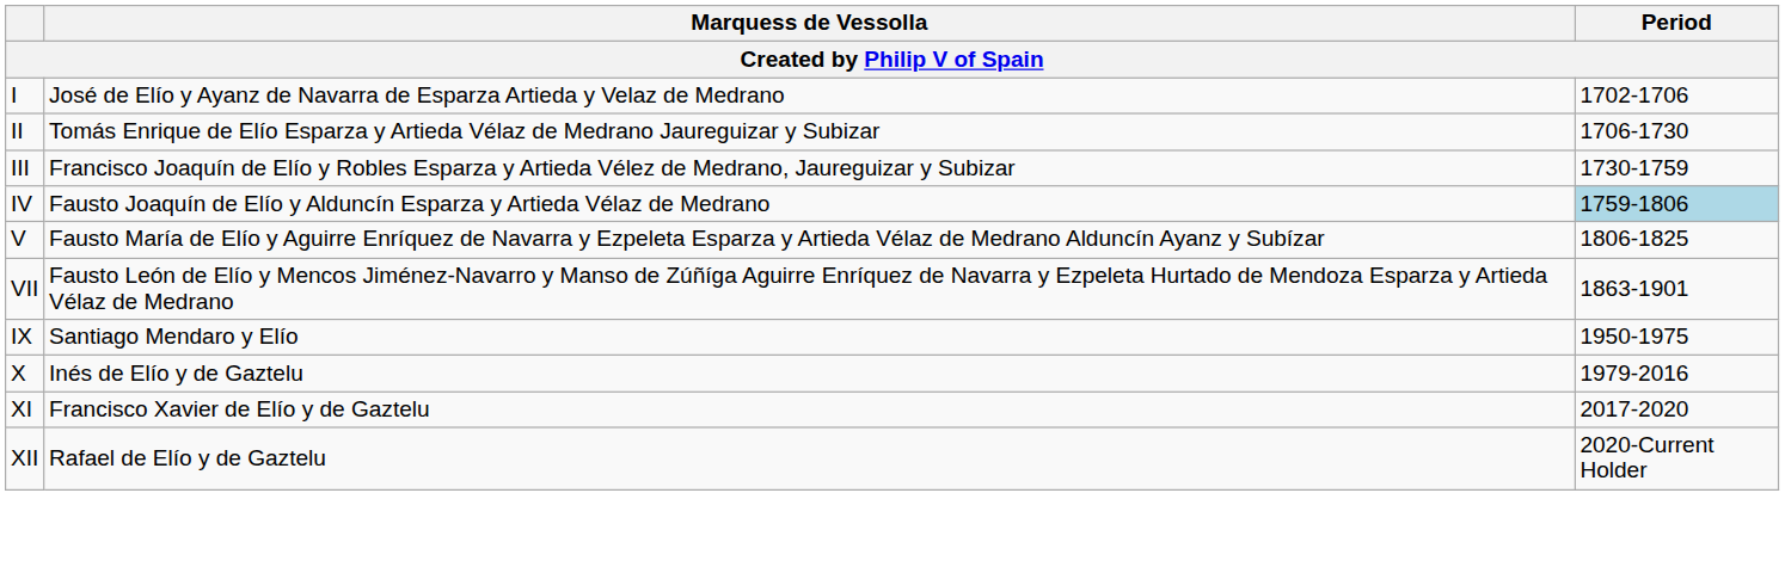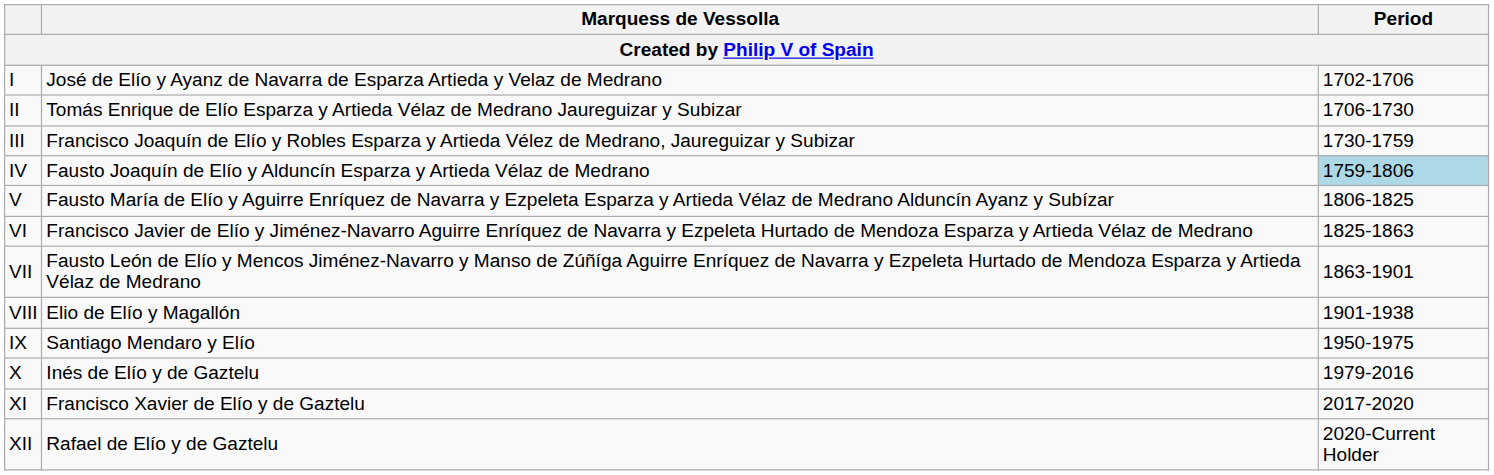+ row: VI | Francisco Javier de Elío y Jiménez-Navarro Aguirre Enríquez de Navarra y Ezpeleta Hurtado de Mendoza Esparza y Artieda Vélaz de Medrano | 1825-1863
+ row: VIII | Elio de Elío y Magallón | 1901-1938
